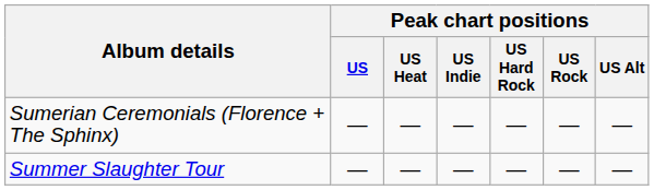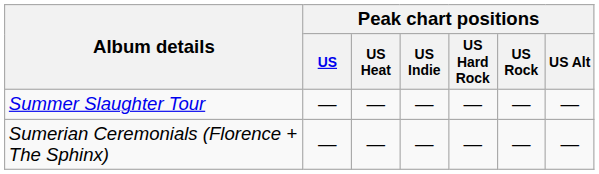rows swapped: Summer Slaughter Tour <-> Sumerian Ceremonials (Florence + The Sphinx)
